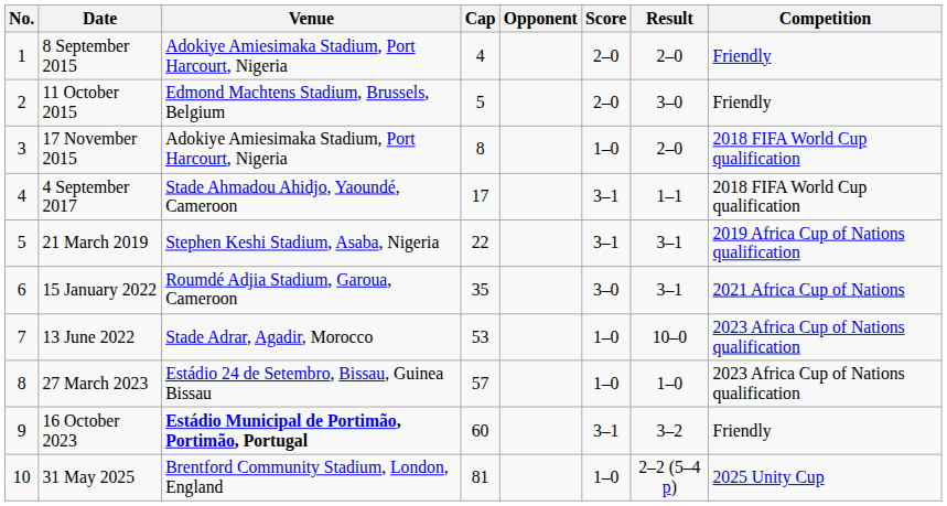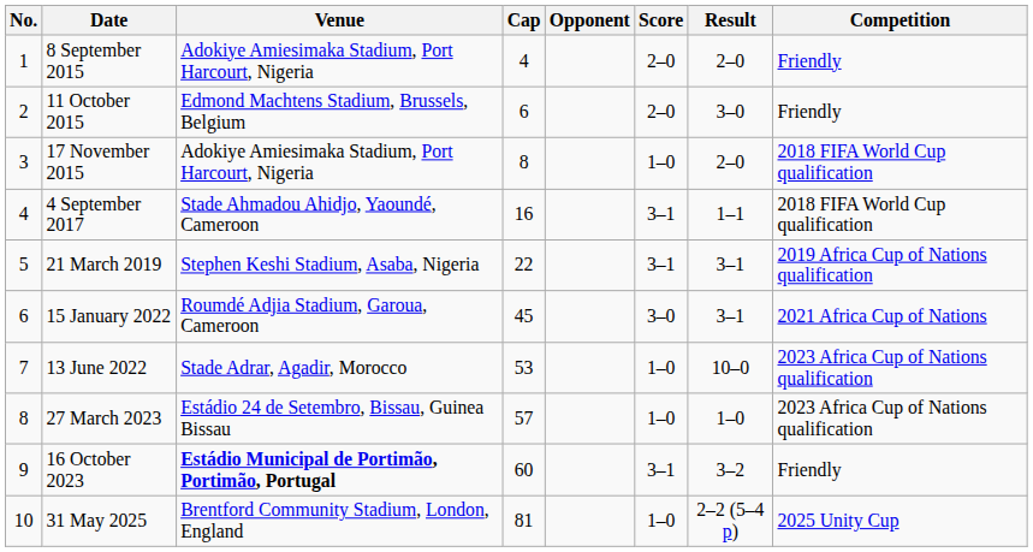11 October 2015 | Cap: 5 -> 6
4 September 2017 | Cap: 17 -> 16
15 January 2022 | Cap: 35 -> 45
